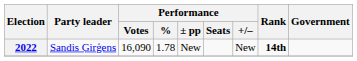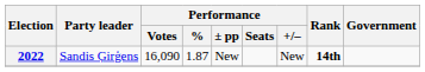2022 | Performance / %: 1.78 -> 1.87
